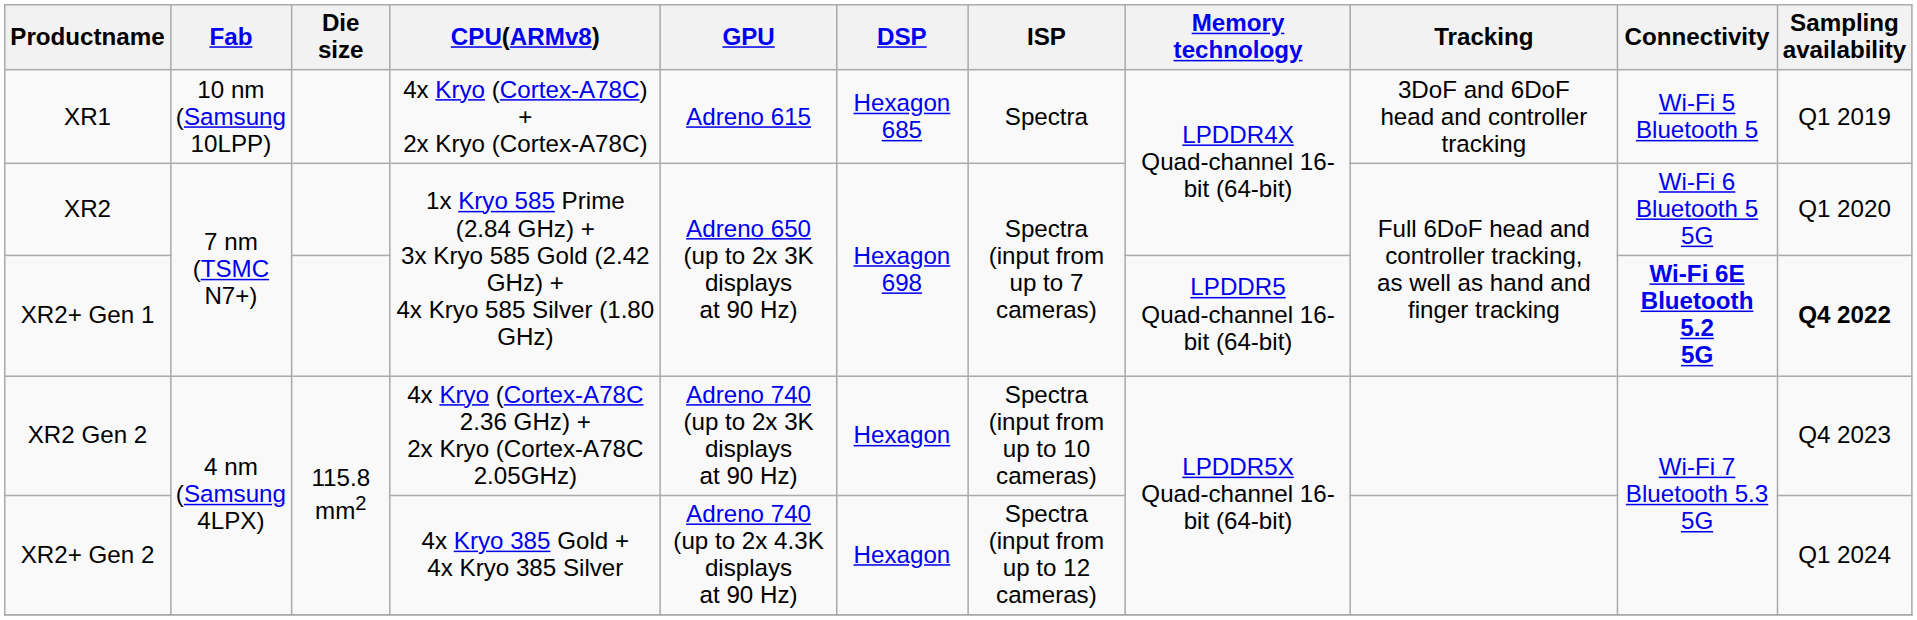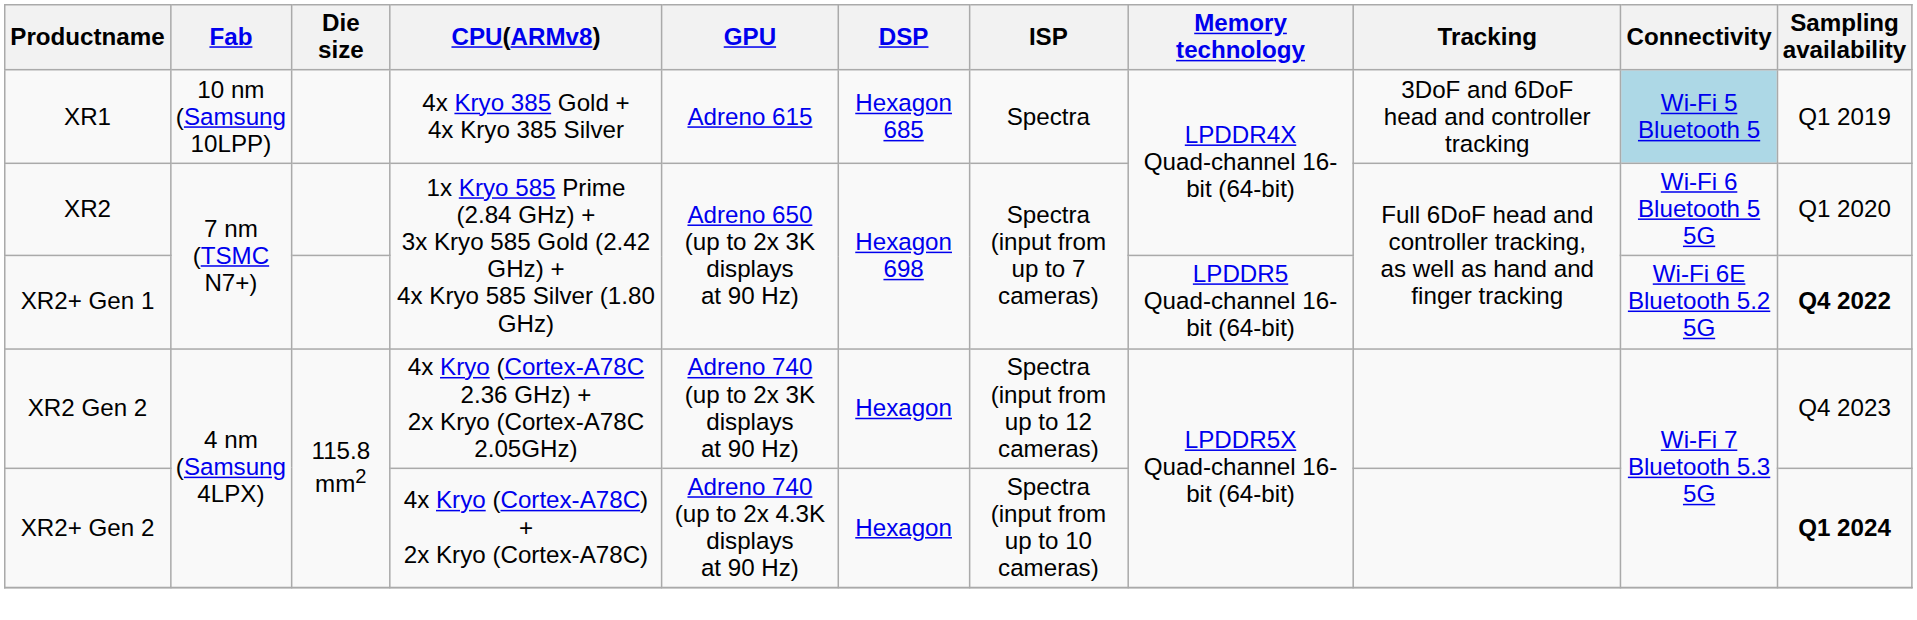XR1 | CPU(ARMv8): 4x Kryo (Cortex-A78C) + 2x Kryo (Cortex-A78C) -> 4x Kryo 385 Gold + 4x Kryo 385 Silver
XR1 | Connectivity: no background -> lightblue background
XR2+ Gen 1 | Connectivity: bold -> normal
XR2 Gen 2 | ISP: Spectra (input from up to 10 cameras) -> Spectra (input from up to 12 cameras)
XR2+ Gen 2 | CPU(ARMv8): 4x Kryo 385 Gold + 4x Kryo 385 Silver -> 4x Kryo (Cortex-A78C) + 2x Kryo (Cortex-A78C)
XR2+ Gen 2 | ISP: Spectra (input from up to 12 cameras) -> Spectra (input from up to 10 cameras)
XR2+ Gen 2 | Sampling availability: normal -> bold
